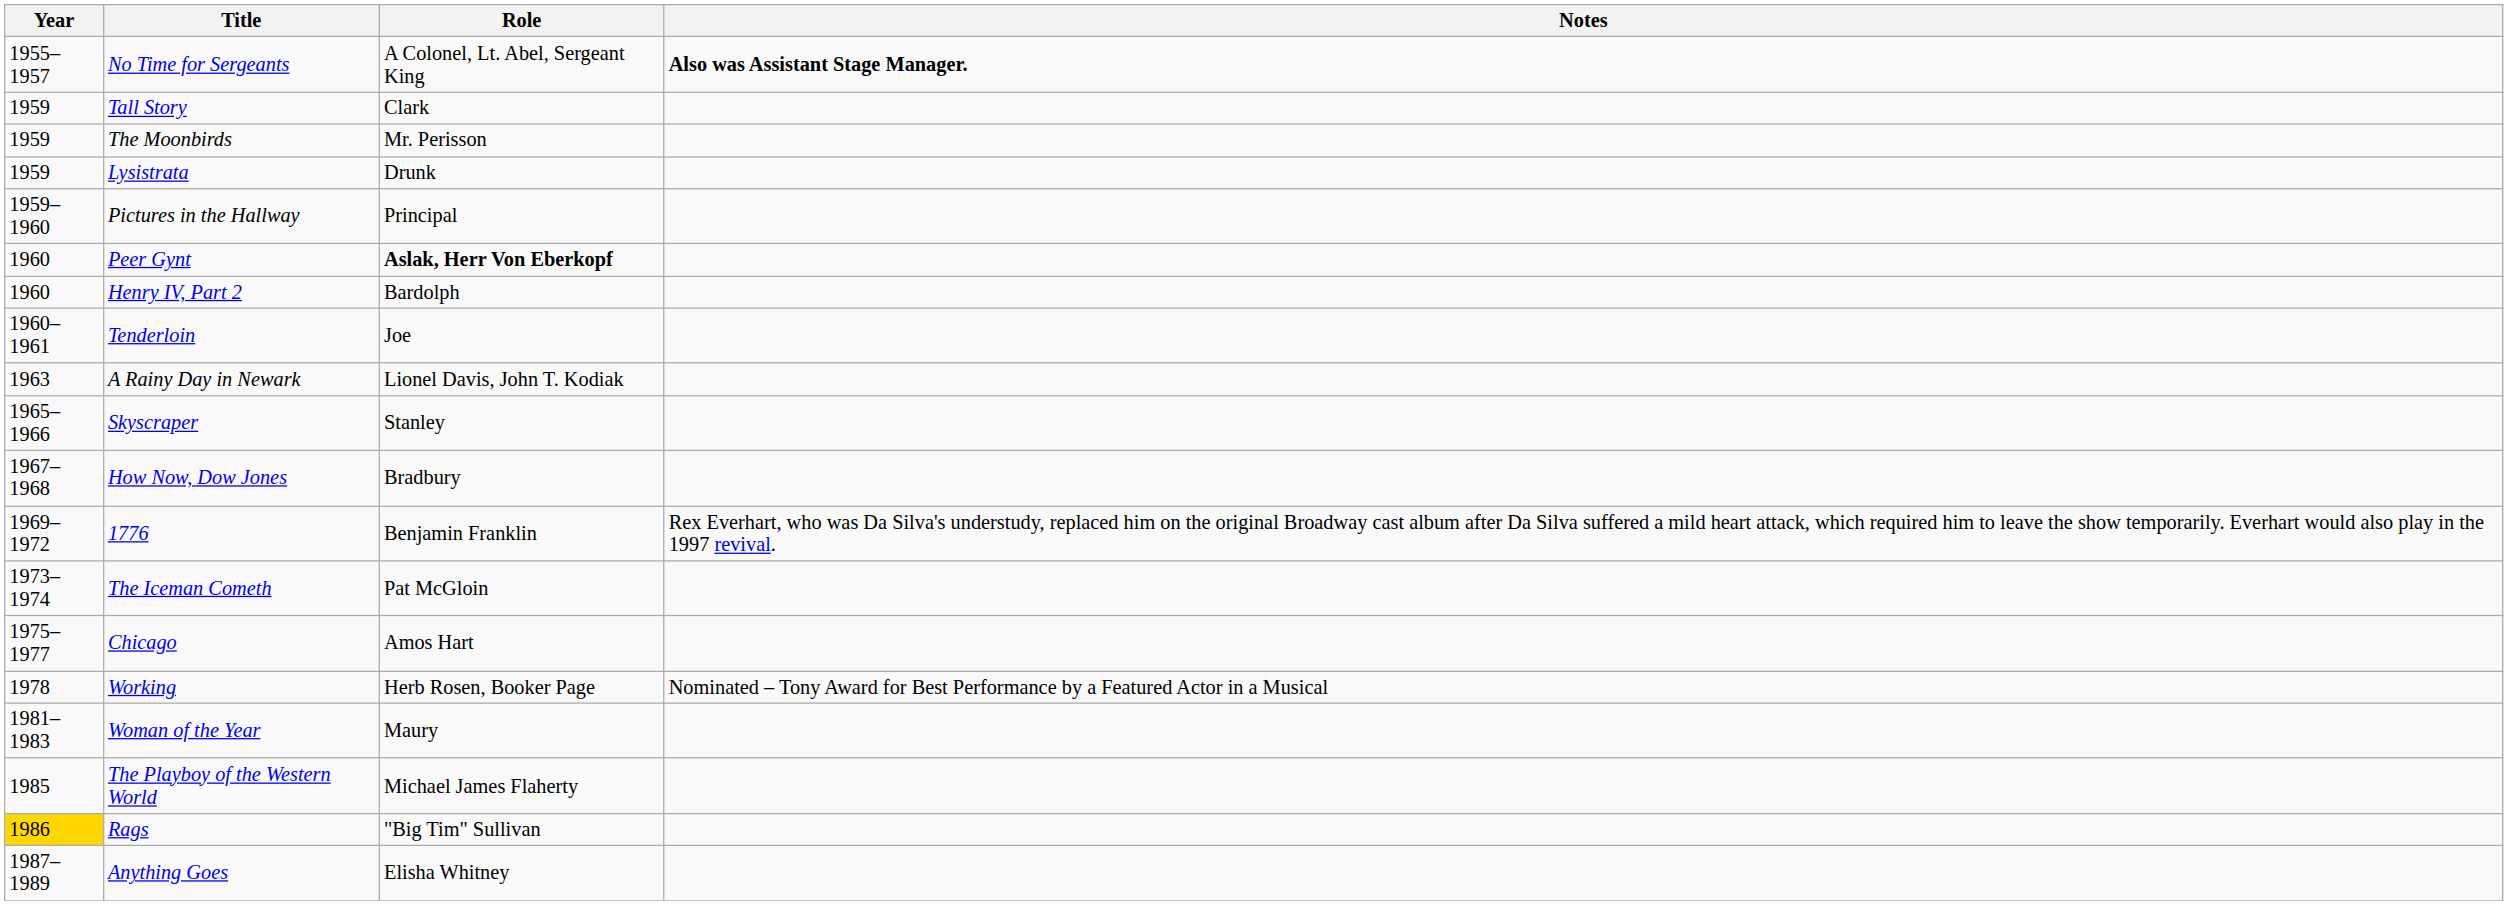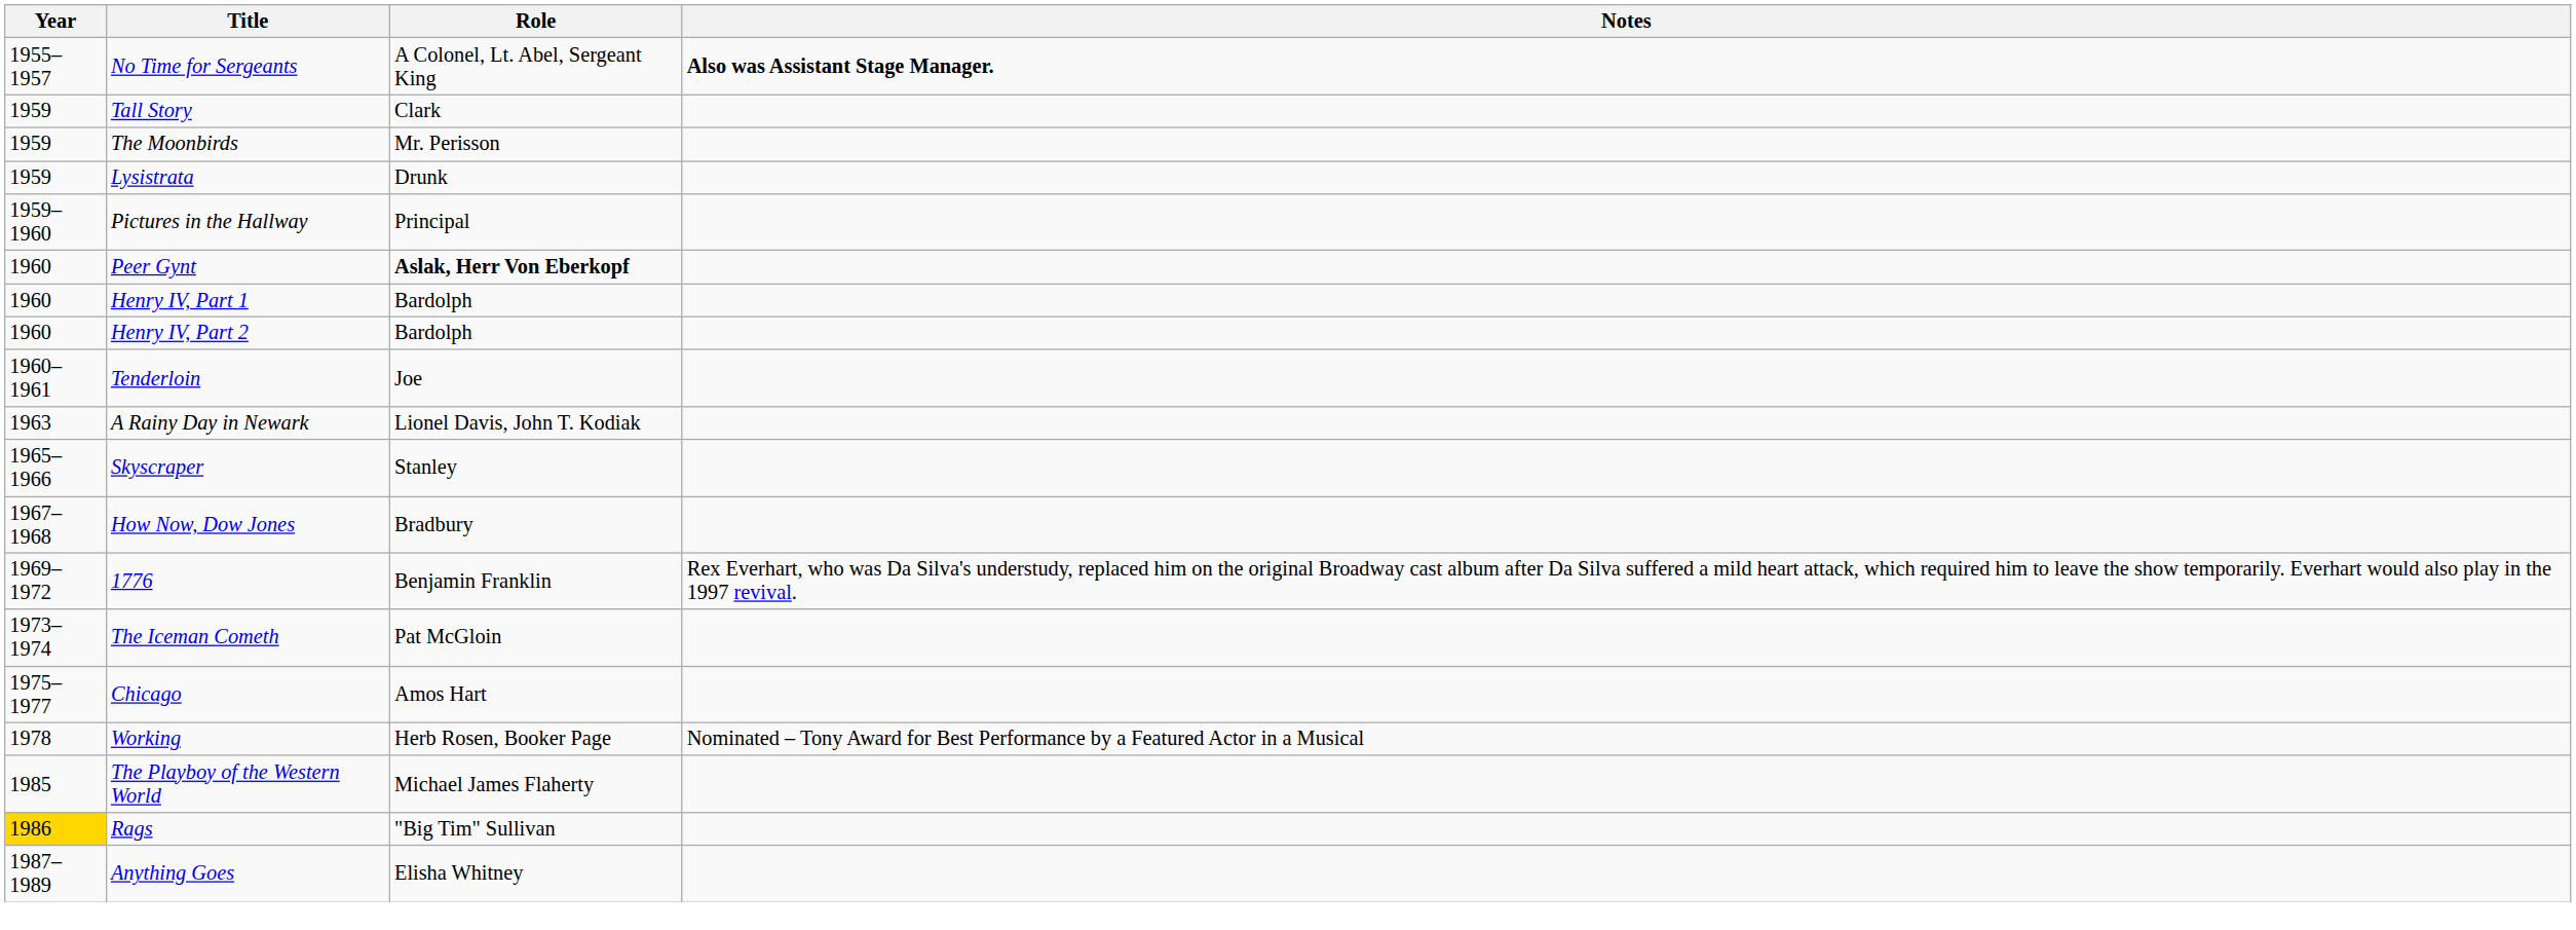+ row: 1960 | Henry IV, Part 1 | Bardolph
- row: 1981–1983 | Woman of the Year | Maury
